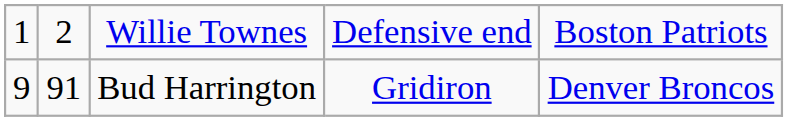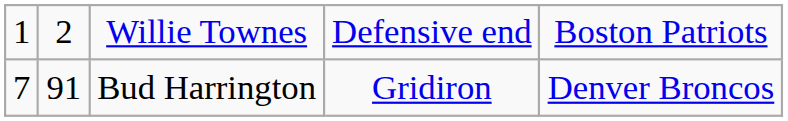Bud Harrington | column 1: 9 -> 7
